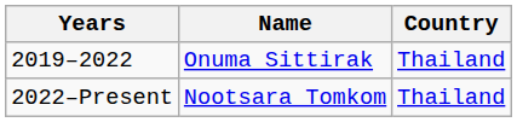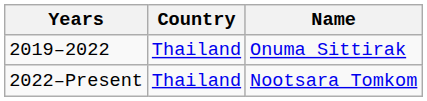columns swapped: Name <-> Country
